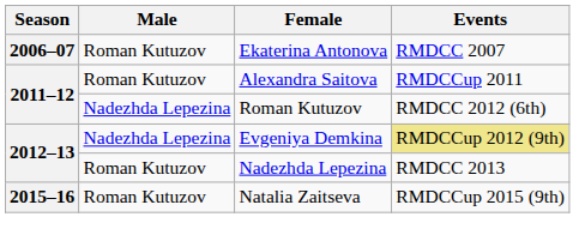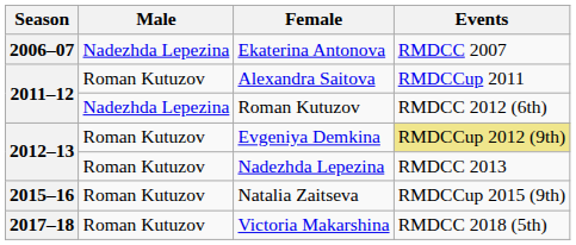Ekaterina Antonova | Male: Roman Kutuzov -> Nadezhda Lepezina
Evgeniya Demkina | Male: Nadezhda Lepezina -> Roman Kutuzov
+ row: 2017–18 | Roman Kutuzov | Victoria Makarshina | RMDCC 2018 (5th)
